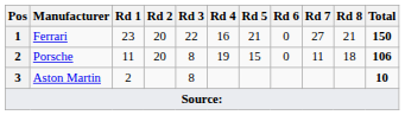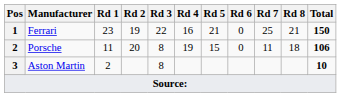Ferrari | Rd 2: 20 -> 19
Ferrari | Rd 7: 27 -> 25
